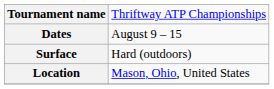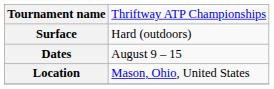rows swapped: Dates <-> Surface
